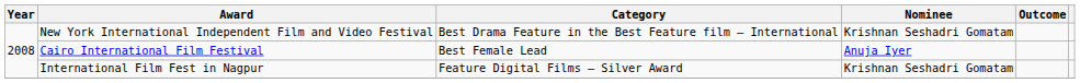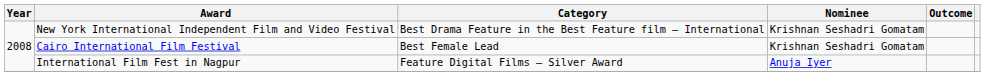Cairo International Film Festival | Nominee: Anuja Iyer -> Krishnan Seshadri Gomatam
International Film Fest in Nagpur | Nominee: Krishnan Seshadri Gomatam -> Anuja Iyer
